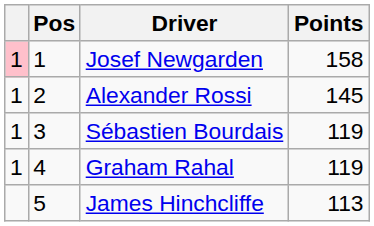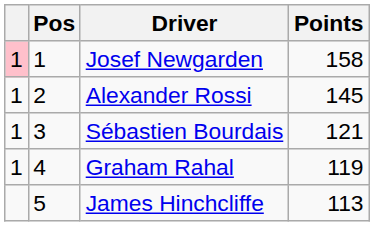Sébastien Bourdais | Points: 119 -> 121
